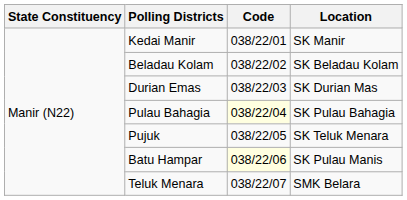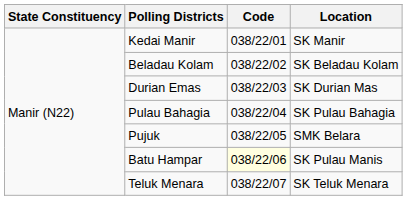Pulau Bahagia | Code: lightyellow background -> no background
Pujuk | Location: SK Teluk Menara -> SMK Belara
Teluk Menara | Location: SMK Belara -> SK Teluk Menara
